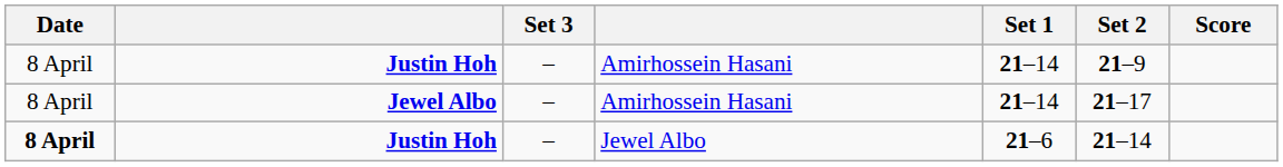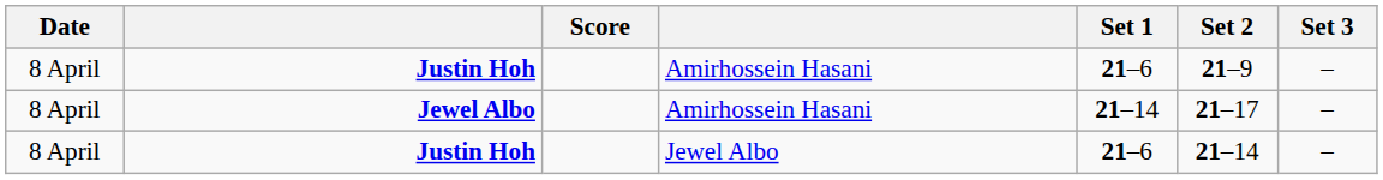columns swapped: Score <-> Set 3
Justin Hoh / Amirhossein Hasani | Set 1: 21–14 -> 21–6
Justin Hoh / Jewel Albo | Date: bold -> normal
